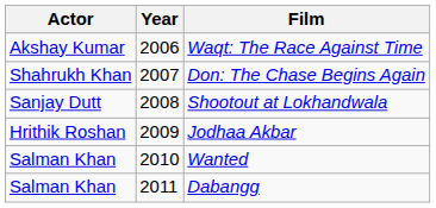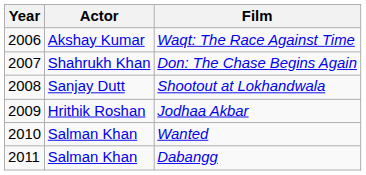columns swapped: Year <-> Actor
